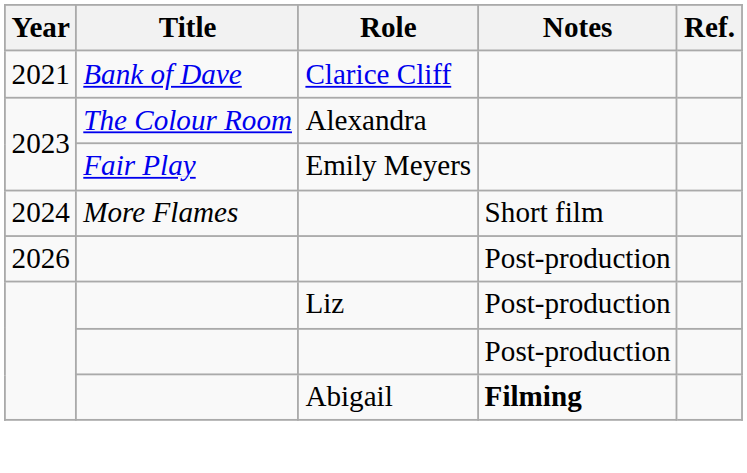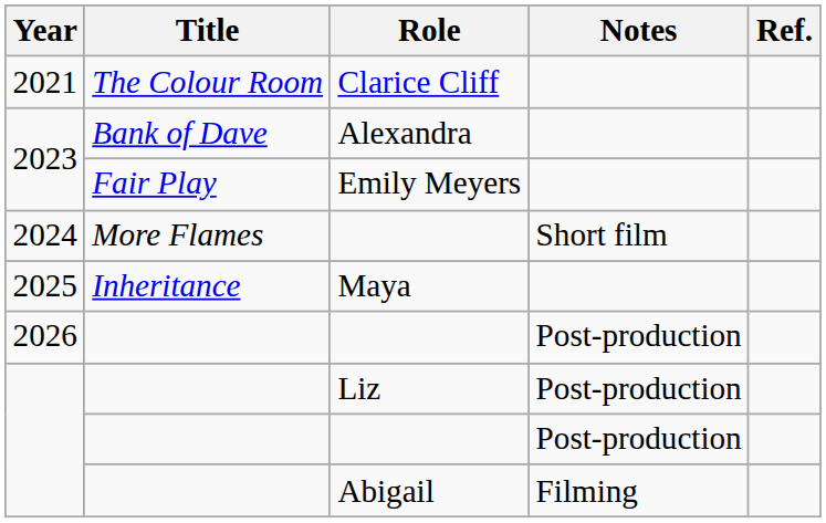Clarice Cliff | Title: Bank of Dave -> The Colour Room
Alexandra | Title: The Colour Room -> Bank of Dave
+ row: 2025 | Inheritance | Maya
Abigail | Notes: bold -> normal
